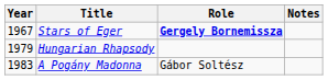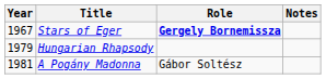A Pogány Madonna | Year: 1983 -> 1981
